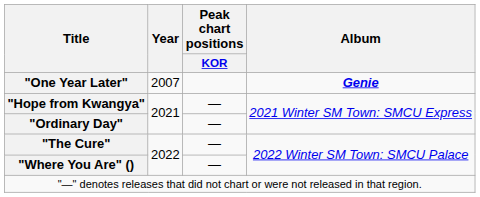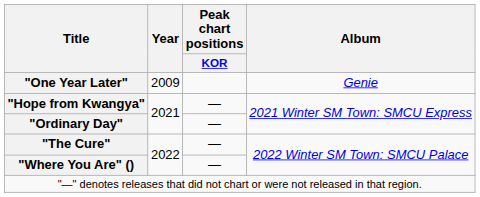"One Year Later" | Year: 2007 -> 2009
"One Year Later" | Album: bold -> normal
